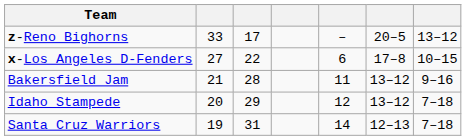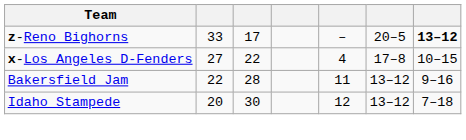z-Reno Bighorns | column 7: normal -> bold
x-Los Angeles D-Fenders | column 5: 6 -> 4
Bakersfield Jam | column 2: 21 -> 22
Idaho Stampede | column 3: 29 -> 30
- row: Santa Cruz Warriors | 19 | 31 | 14 | 12–13 | 7–18
